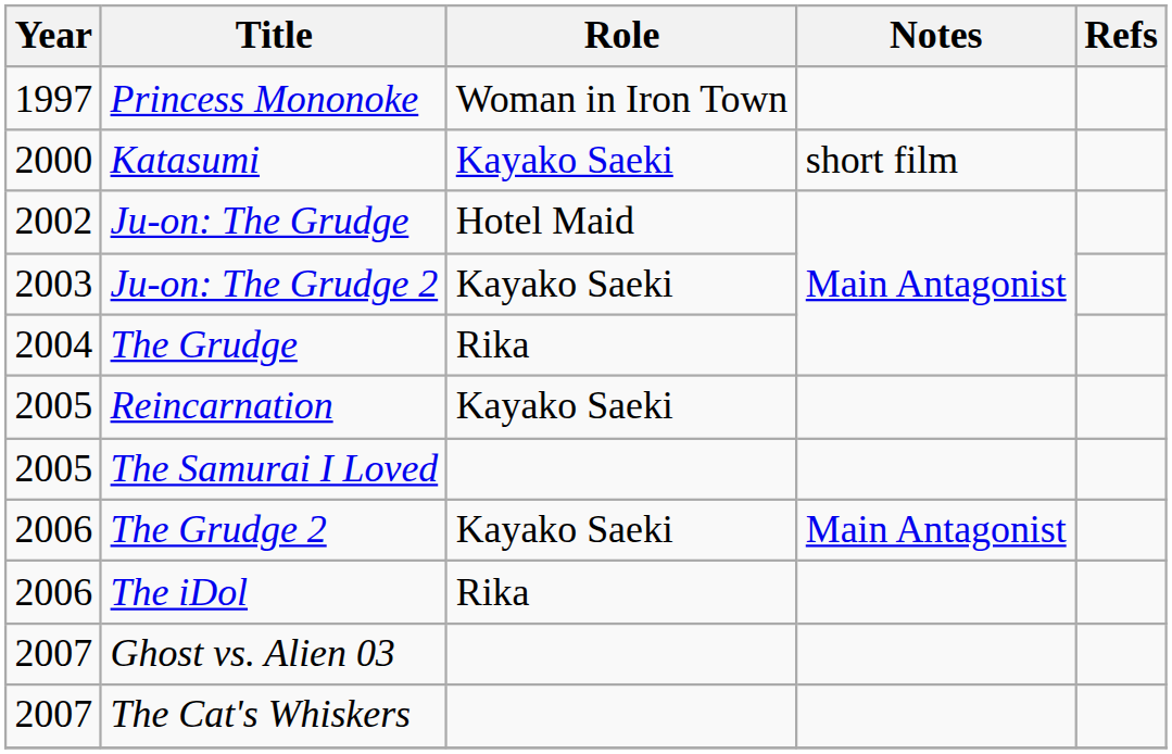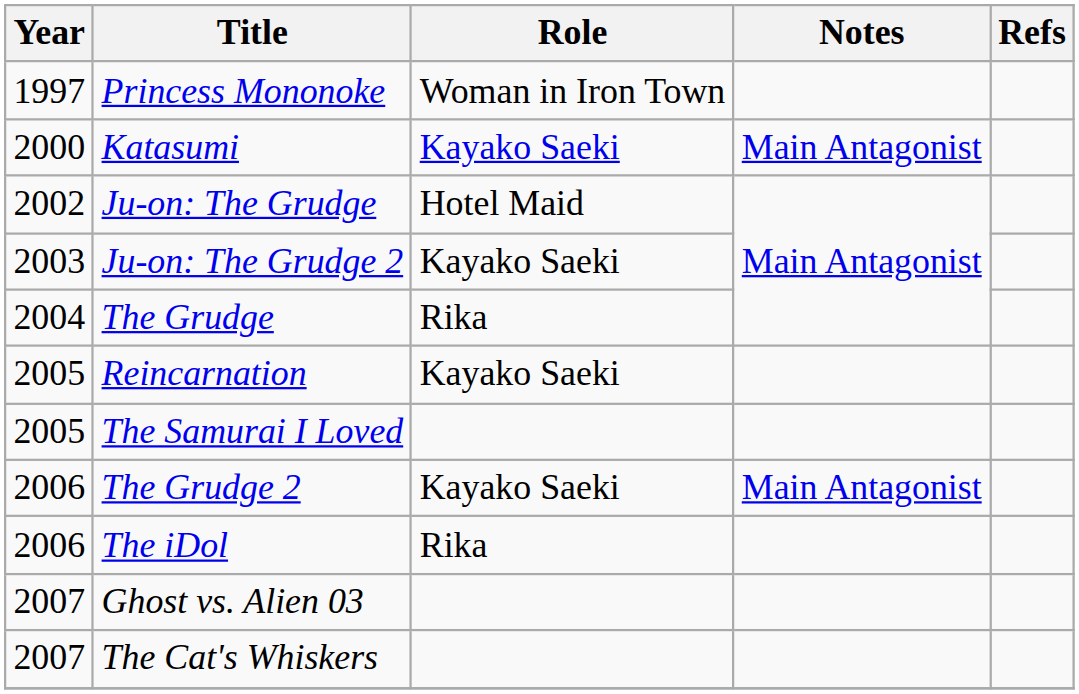Katasumi | Notes: short film -> Main Antagonist
